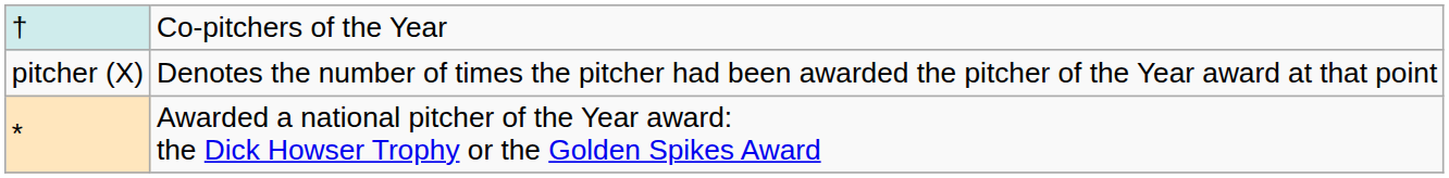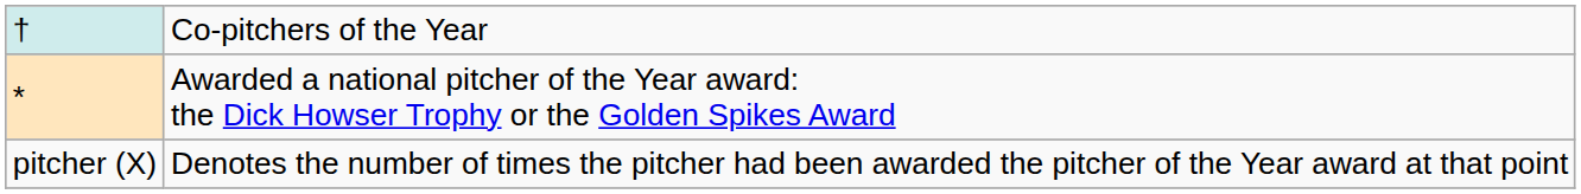rows swapped: * <-> pitcher (X)
